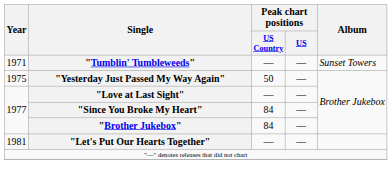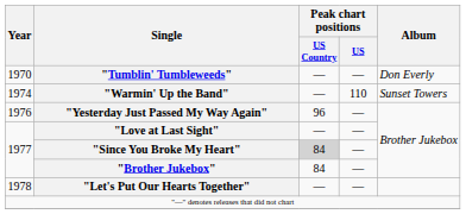"Tumblin' Tumbleweeds" | Year: 1971 -> 1970
"Tumblin' Tumbleweeds" | Album: Sunset Towers -> Don Everly
+ row: 1974 | "Warmin' Up the Band" | — | 110 | Sunset Towers
"Yesterday Just Passed My Way Again" | Year: 1975 -> 1976
"Yesterday Just Passed My Way Again" | Peak chart positions / US Country: 50 -> 96
"Since You Broke My Heart" | Peak chart positions / US Country: no background -> lightgrey background
"Let's Put Our Hearts Together" | Year: 1981 -> 1978
